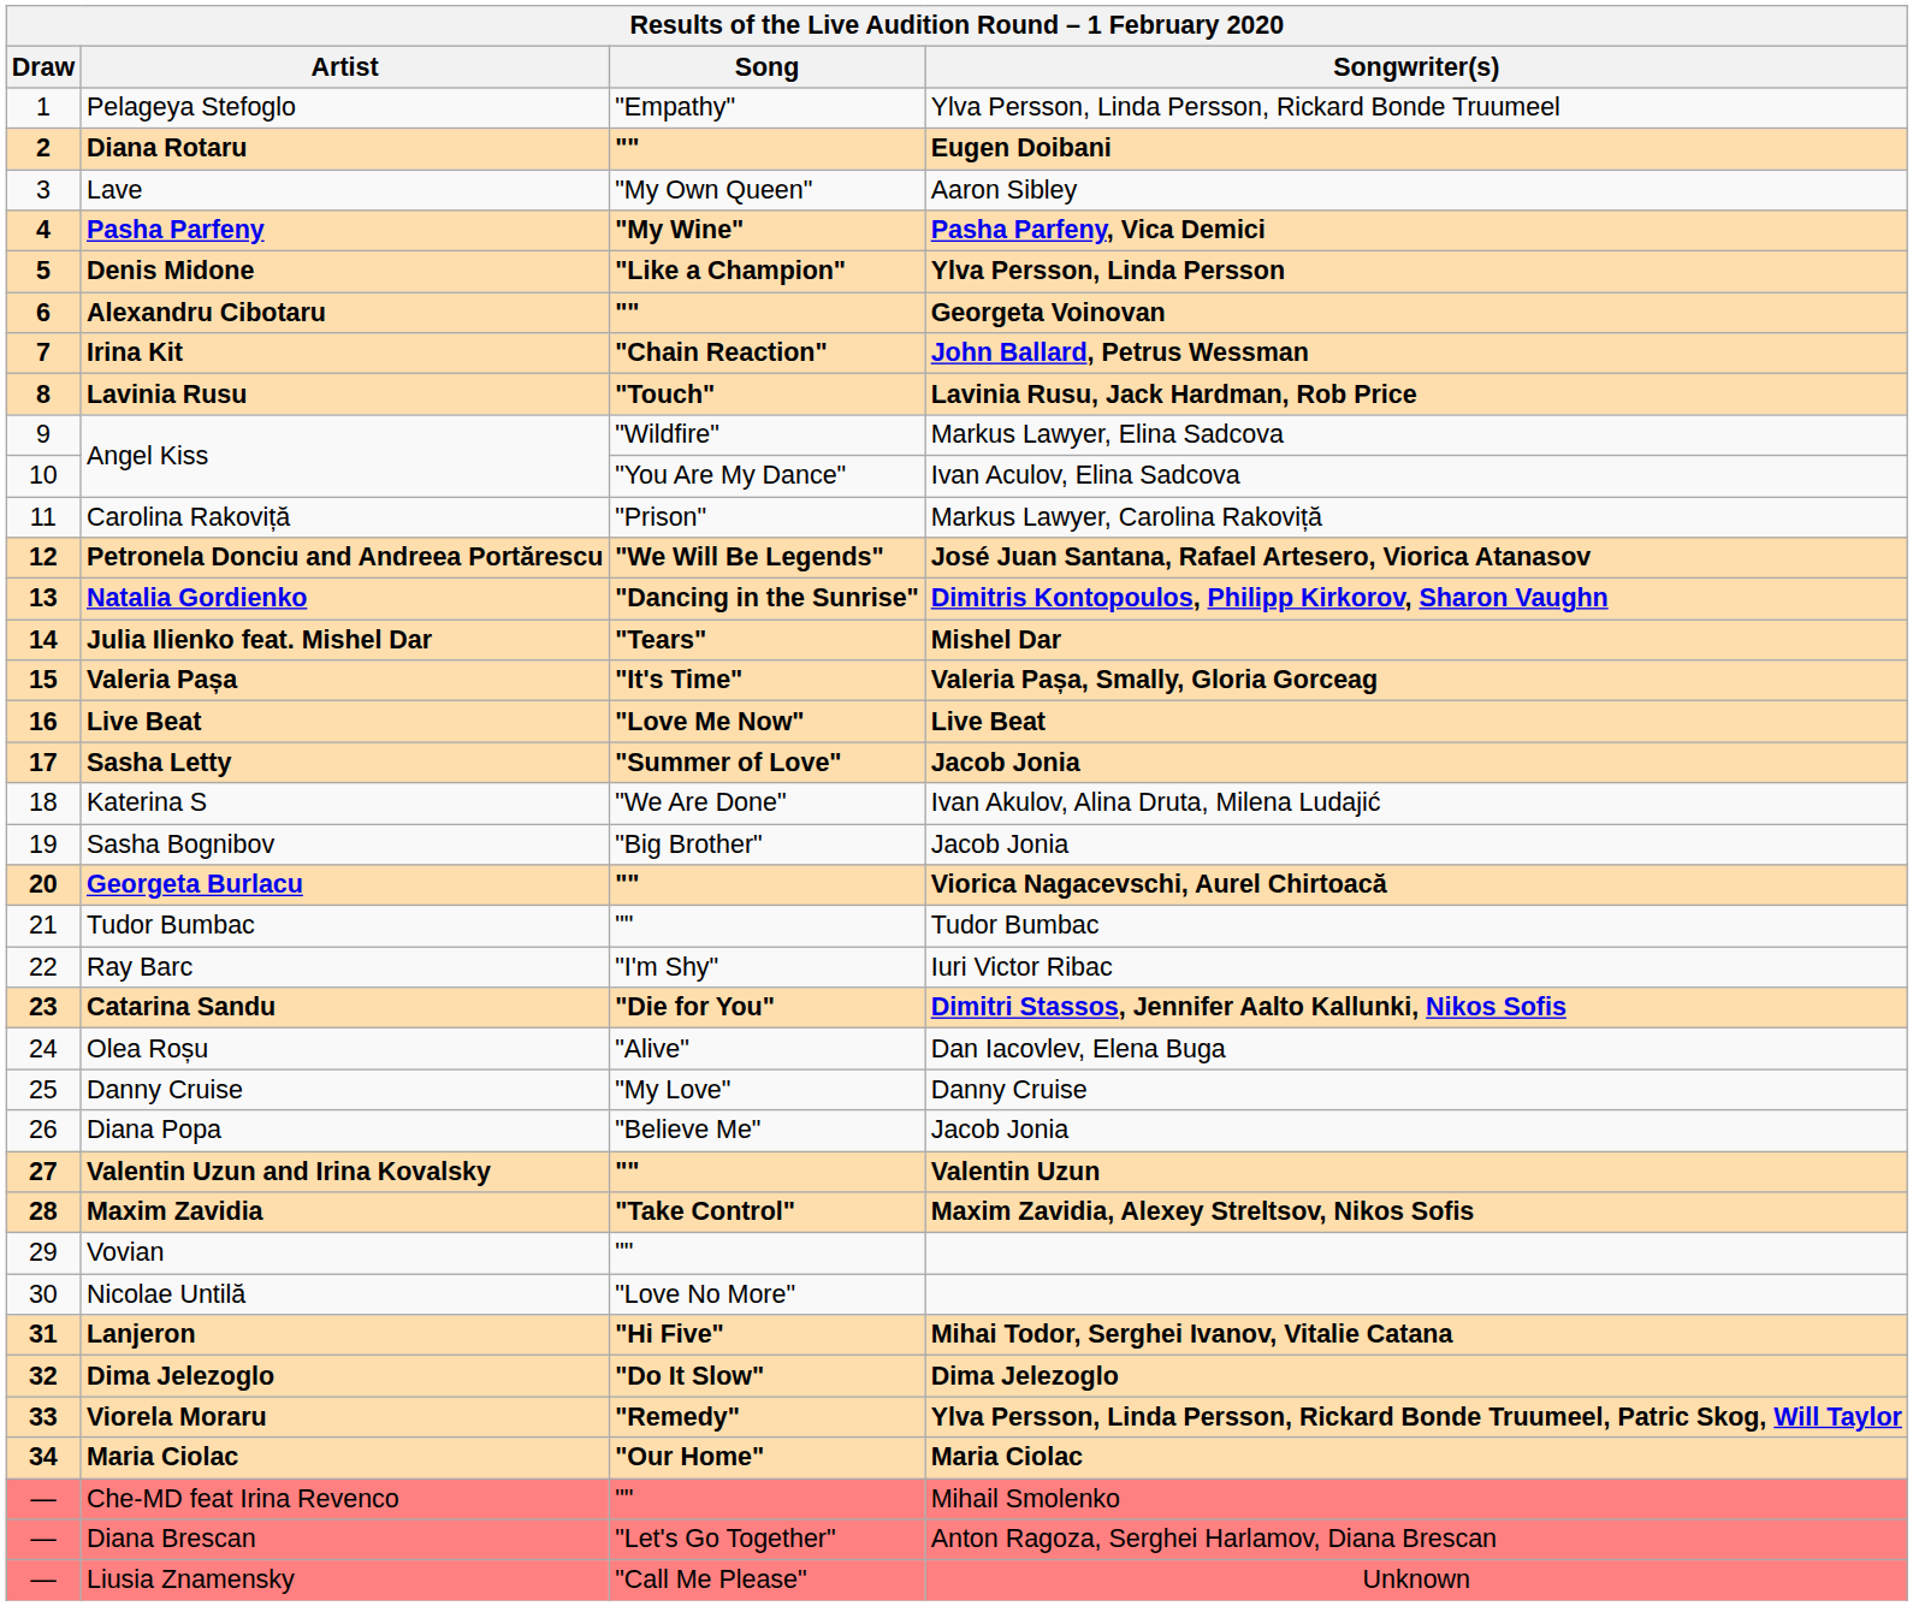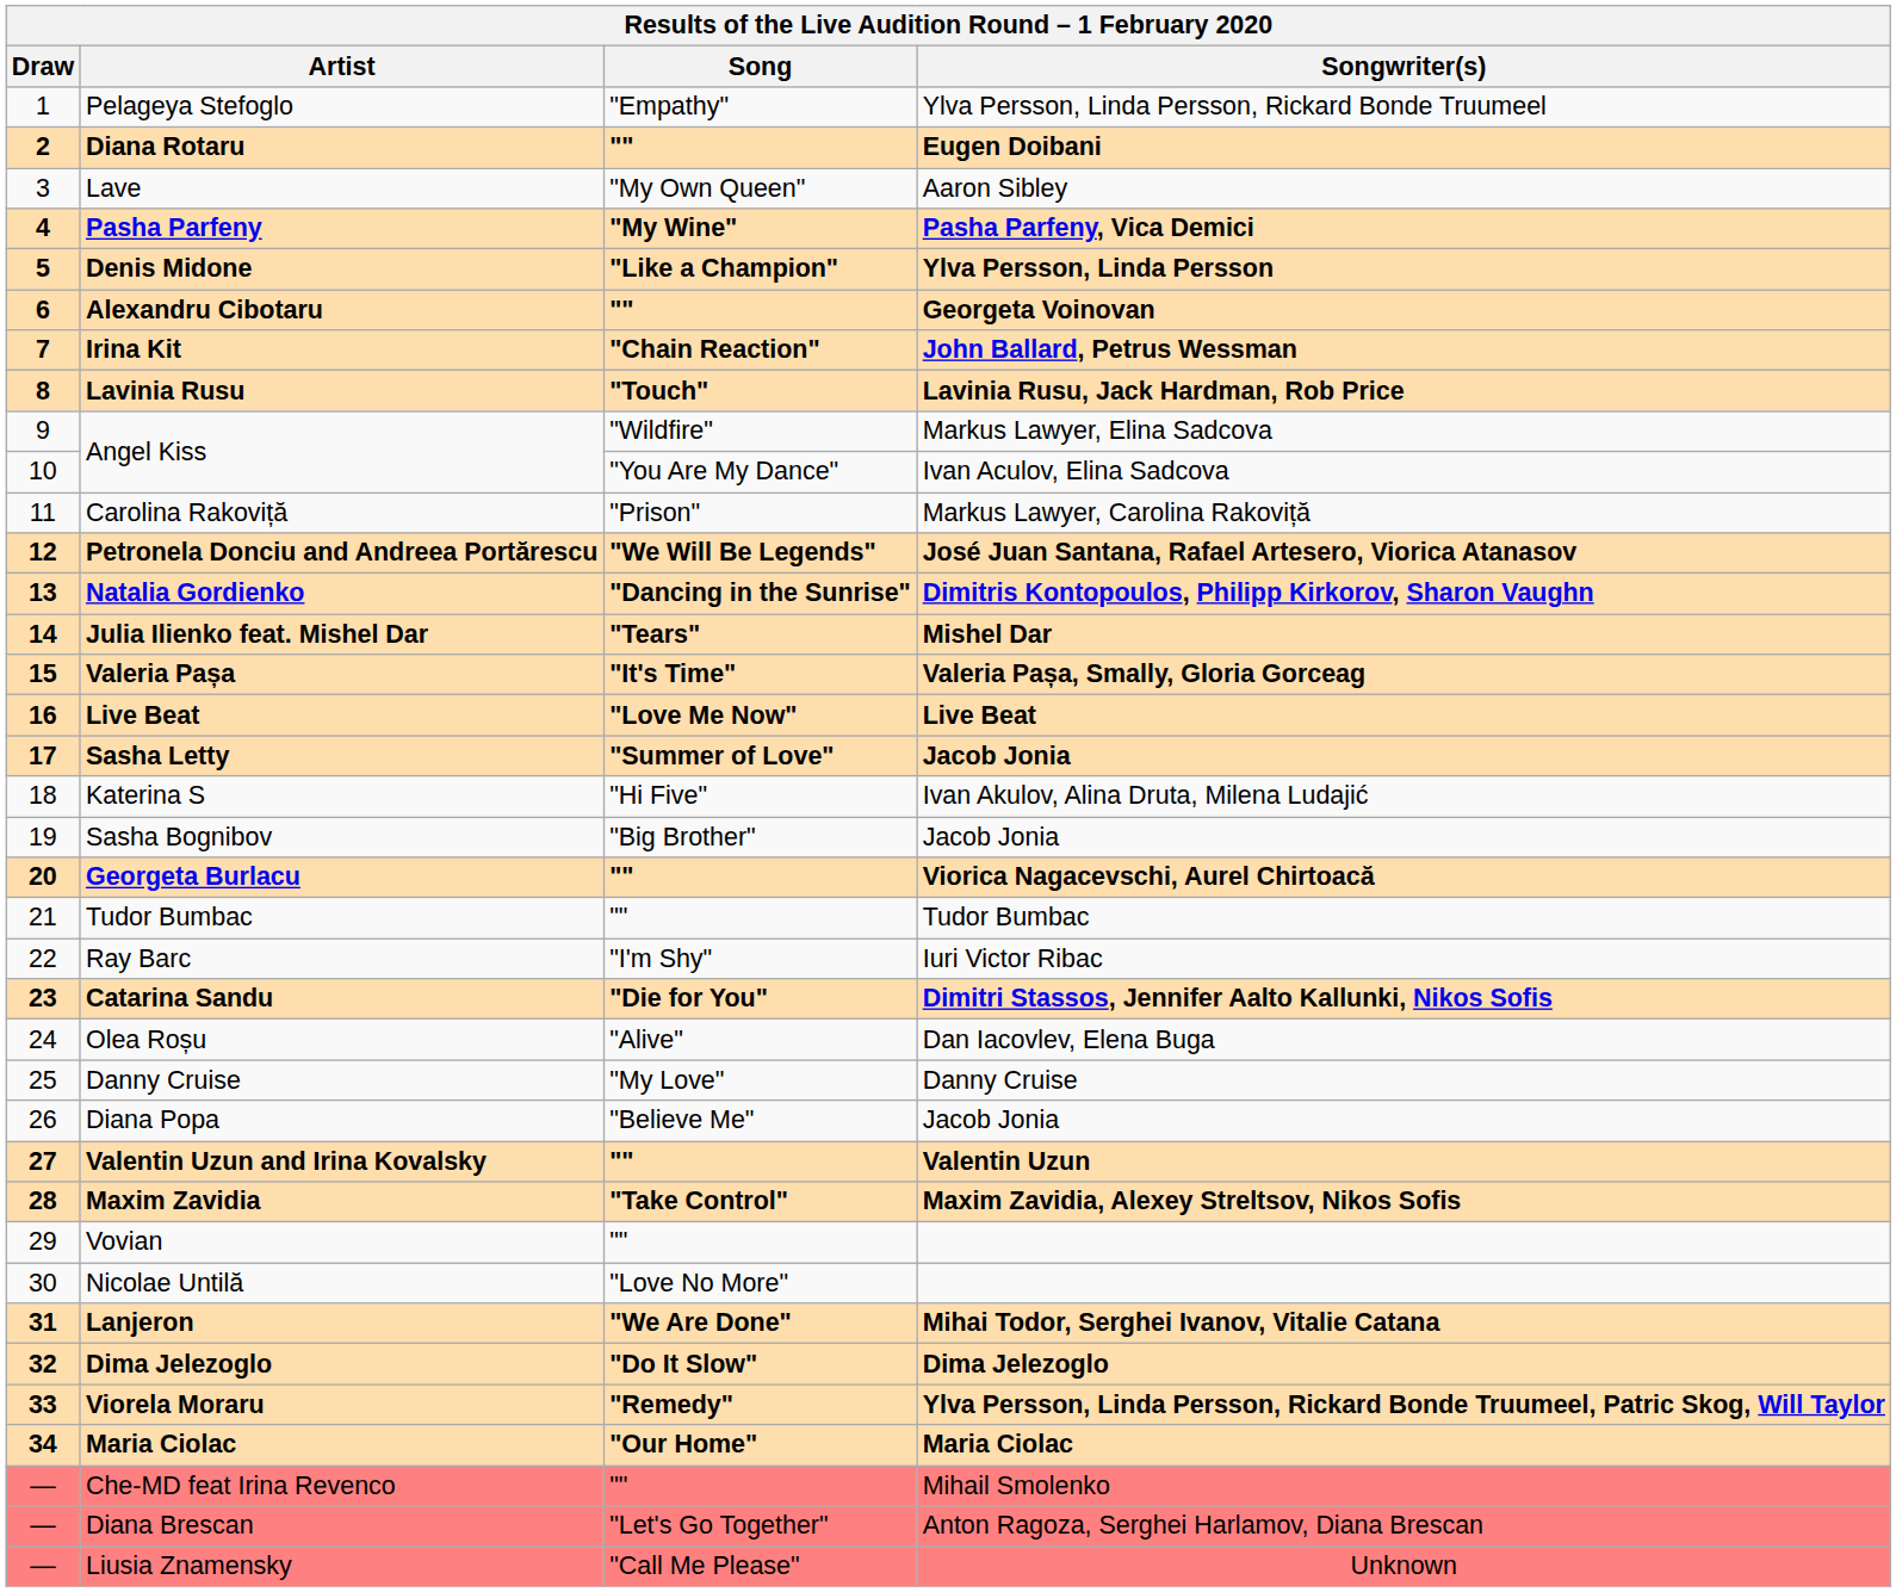Katerina S | Song: "We Are Done" -> "Hi Five"
Lanjeron | Song: "Hi Five" -> "We Are Done"
